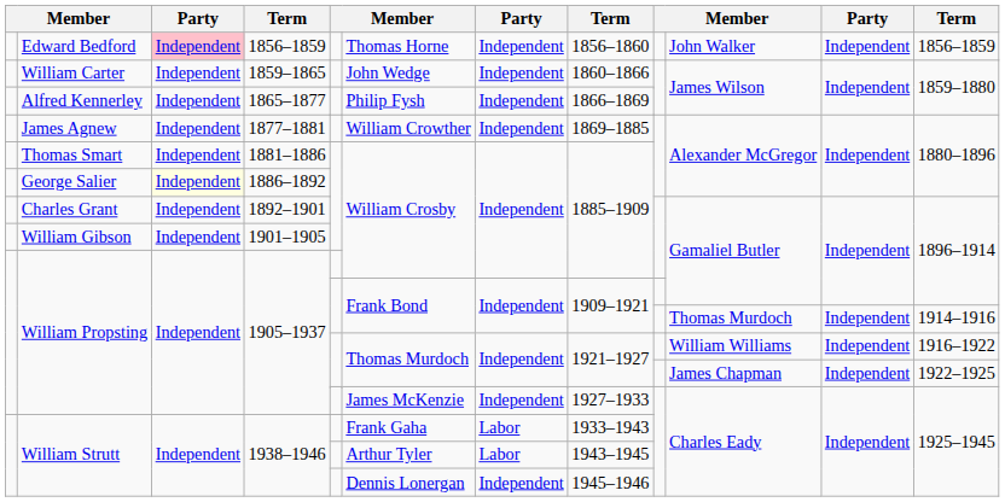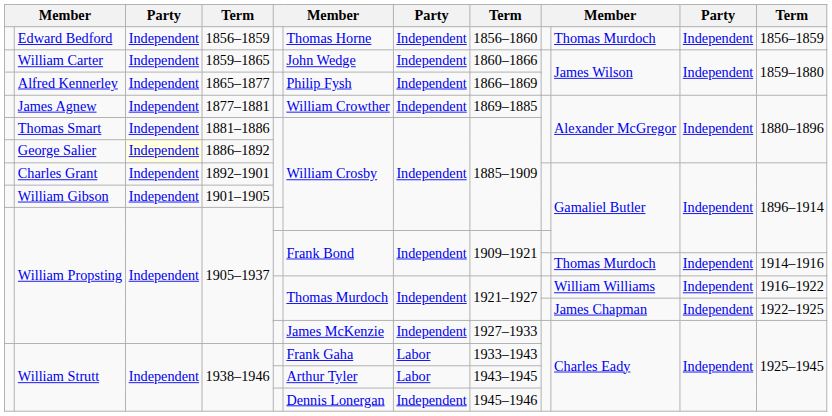Edward Bedford | column 3: pink background -> no background
Edward Bedford | column 10: John Walker -> Thomas Murdoch
